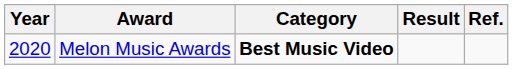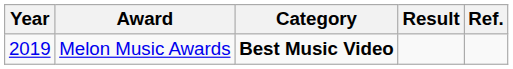Melon Music Awards | Year: 2020 -> 2019
